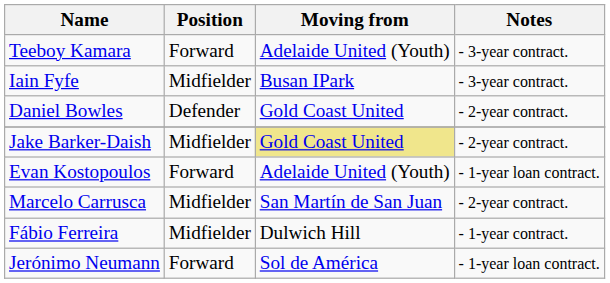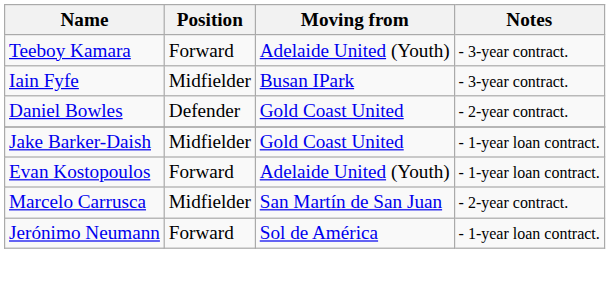Jake Barker-Daish | Moving from: khaki background -> no background
Jake Barker-Daish | Notes: - 2-year contract. -> - 1-year loan contract.
- row: Fábio Ferreira | Midfielder | Dulwich Hill | - 1-year contract.
